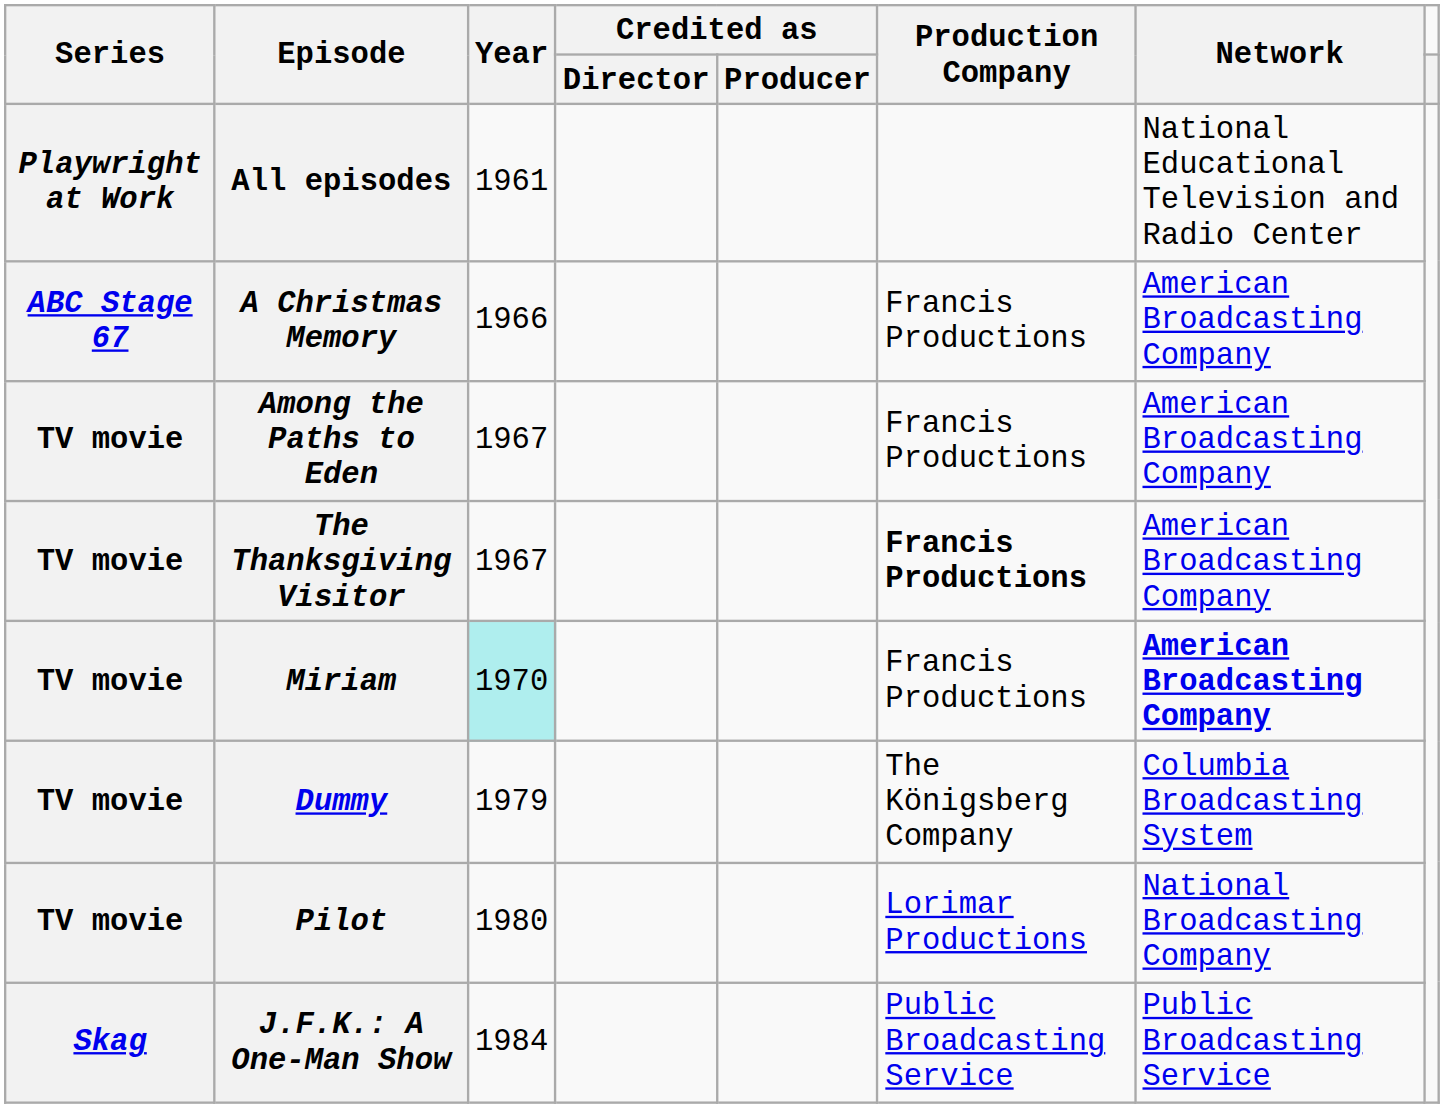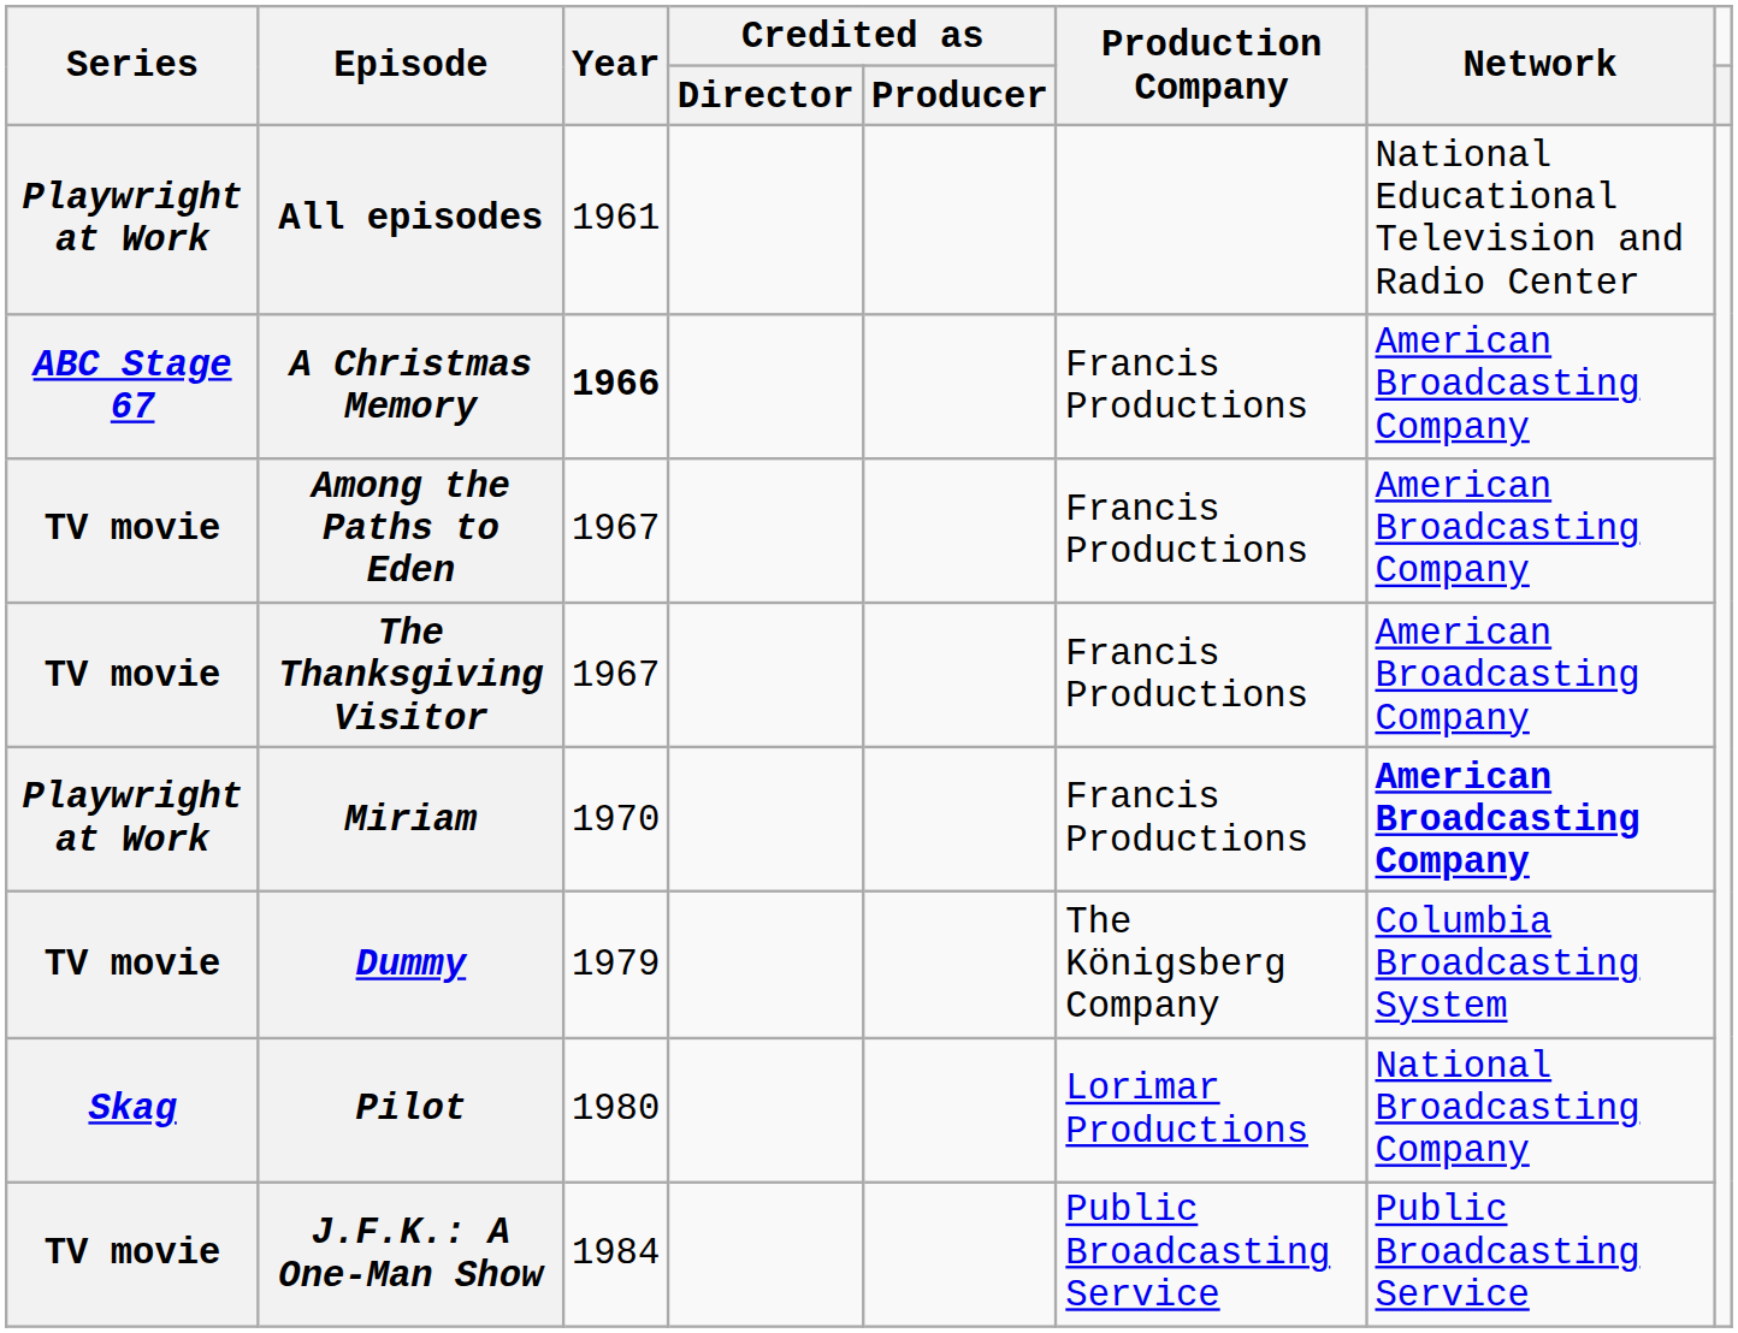A Christmas Memory | Year: normal -> bold
The Thanksgiving Visitor | Production Company: bold -> normal
Miriam | Series: TV movie -> Playwright at Work
Miriam | Year: paleturquoise background -> no background
Pilot | Series: TV movie -> Skag
J.F.K.: A One-Man Show | Series: Skag -> TV movie
